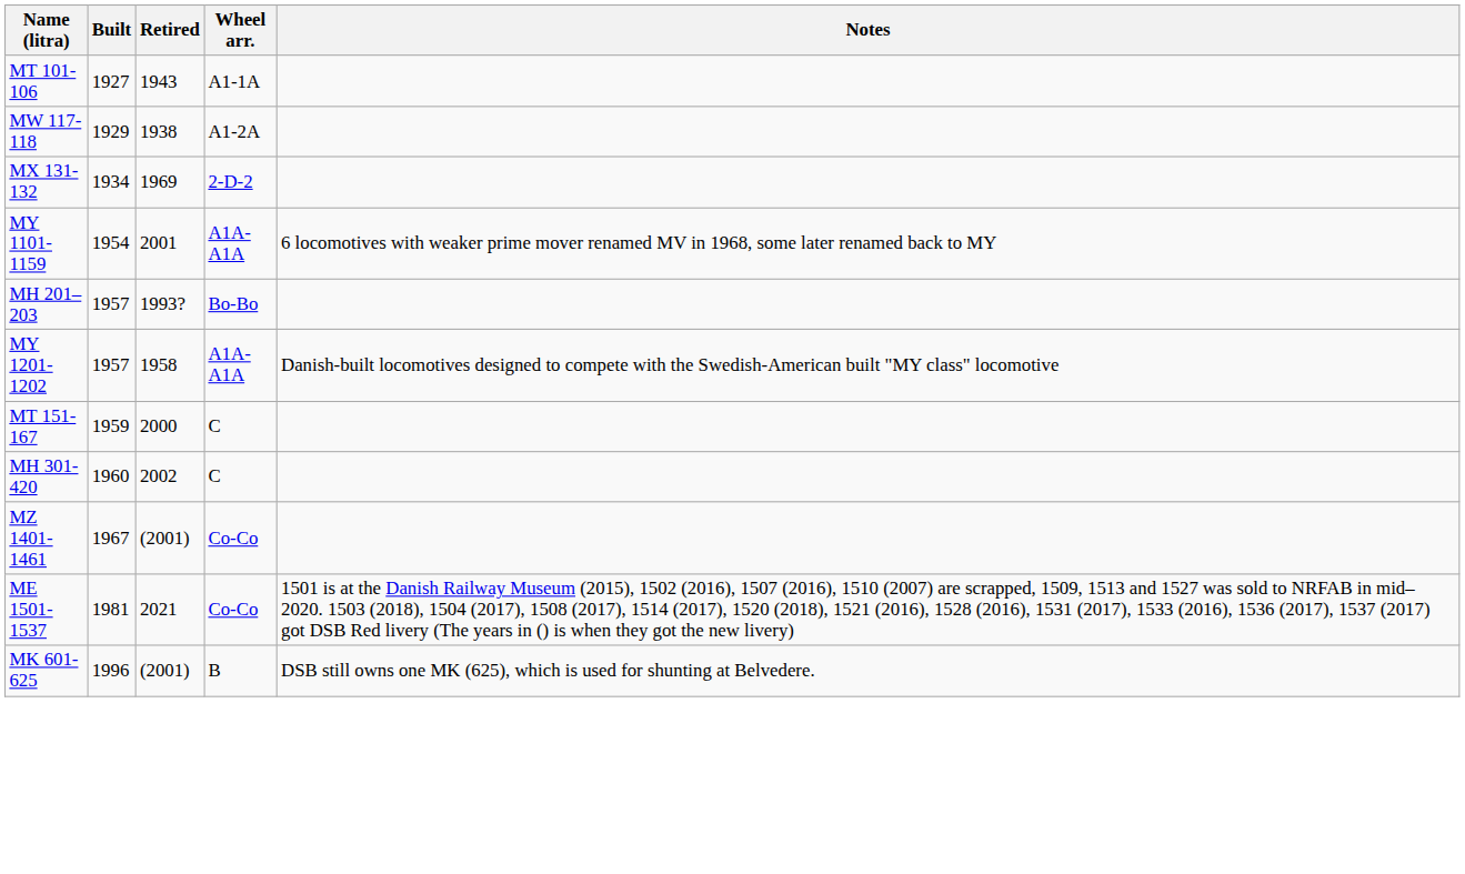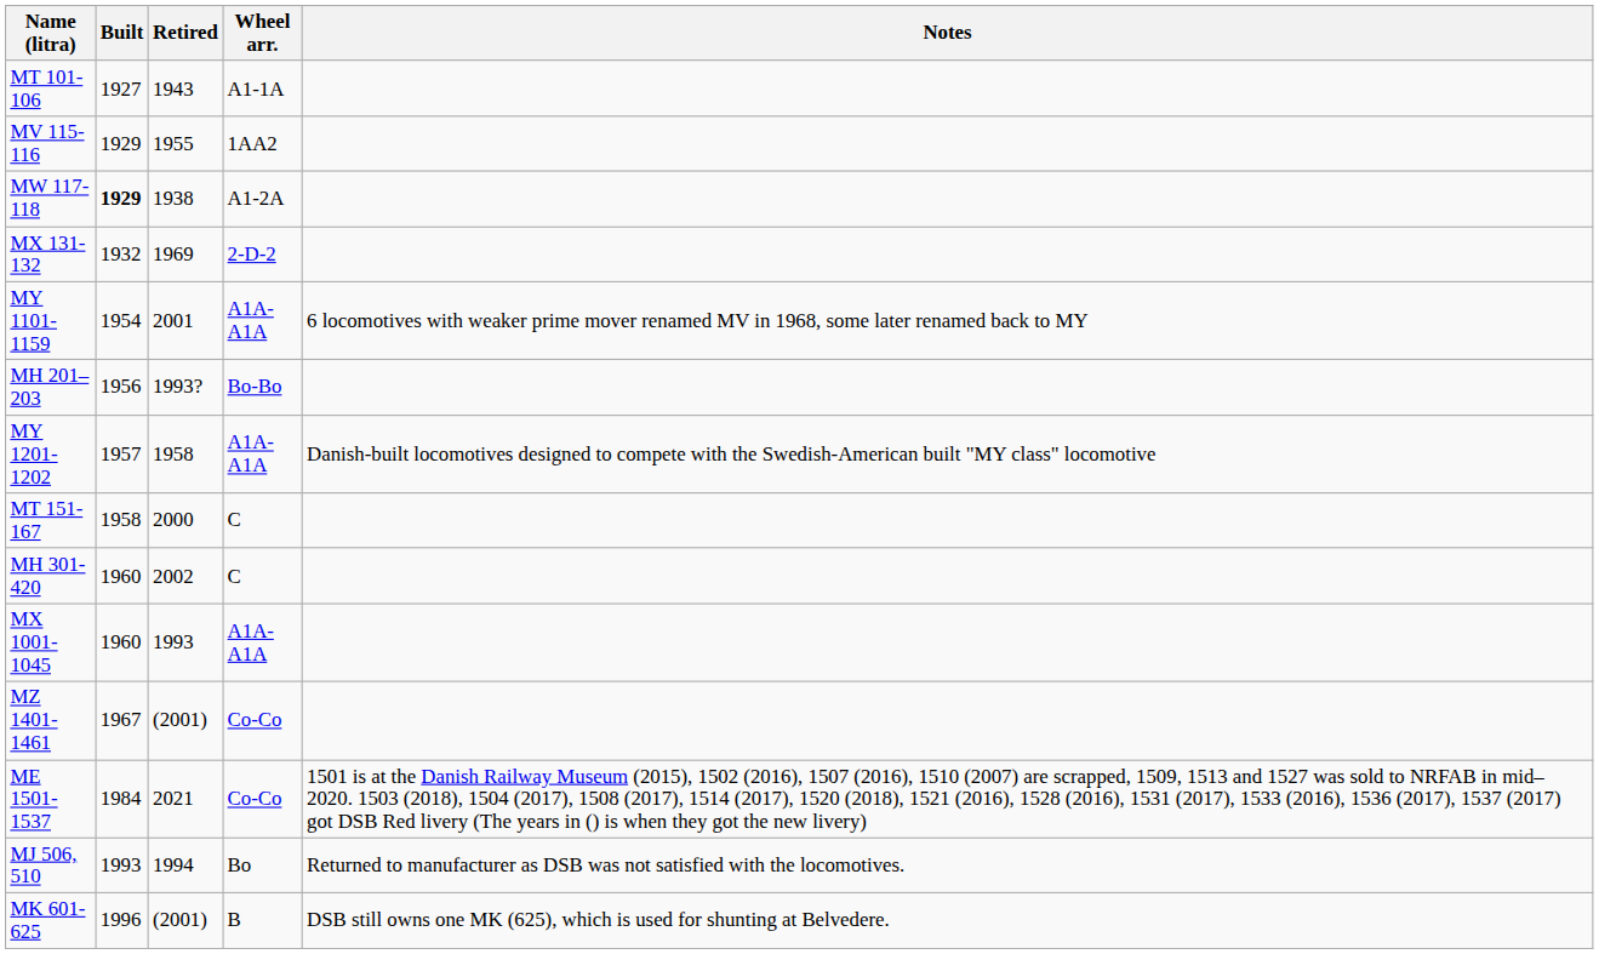+ row: MV 115-116 | 1929 | 1955 | 1AA2
MW 117-118 | Built: normal -> bold
MX 131-132 | Built: 1934 -> 1932
MH 201–203 | Built: 1957 -> 1956
MT 151-167 | Built: 1959 -> 1958
+ row: MX 1001-1045 | 1960 | 1993 | A1A-A1A
ME 1501-1537 | Built: 1981 -> 1984
+ row: MJ 506, 510 | 1993 | 1994 | Bo | Returned to manufacturer as DSB was not satisfied with the locomotives.
